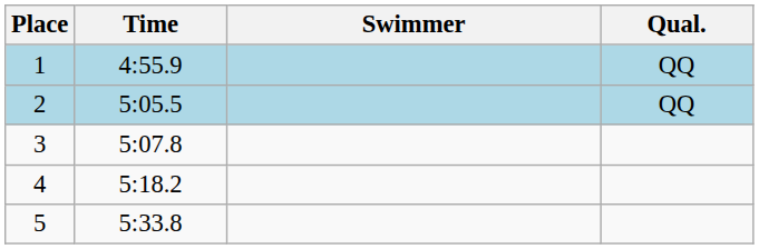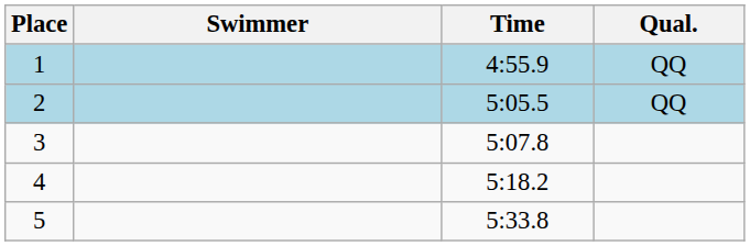columns swapped: Swimmer <-> Time
